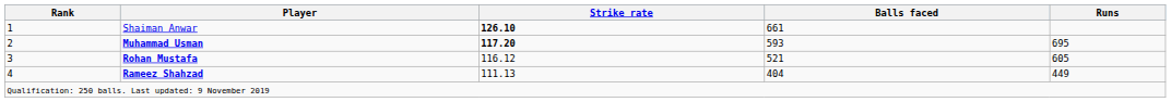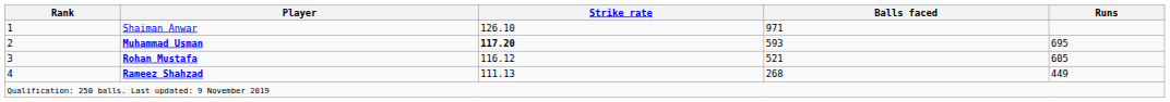Shaiman Anwar | Strike rate: bold -> normal
Shaiman Anwar | Balls faced: 661 -> 971
Rameez Shahzad | Balls faced: 404 -> 268
